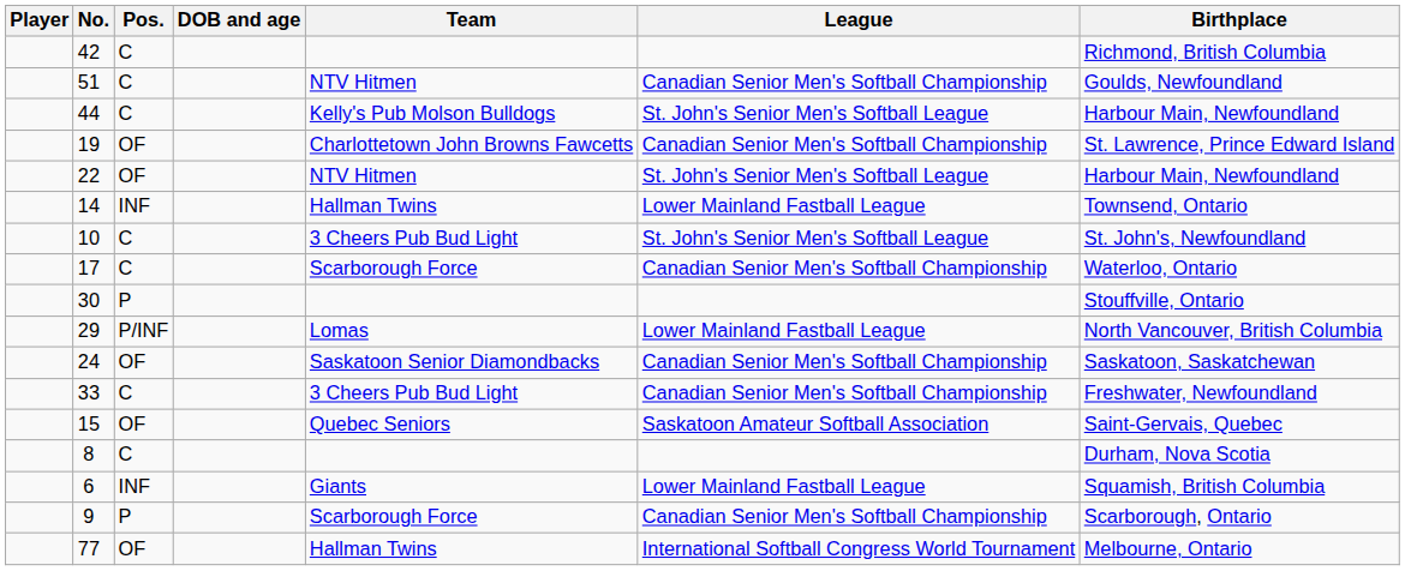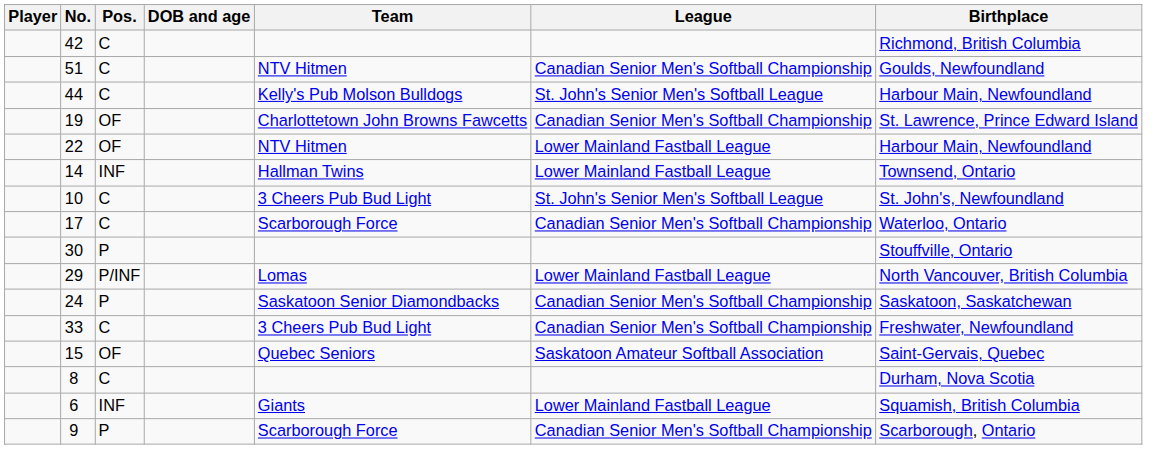22 | League: St. John's Senior Men's Softball League -> Lower Mainland Fastball League
24 | Pos.: OF -> P
- row: 77 | OF | Hallman Twins | International Softball Congress World Tournament | Melbourne, Ontario
